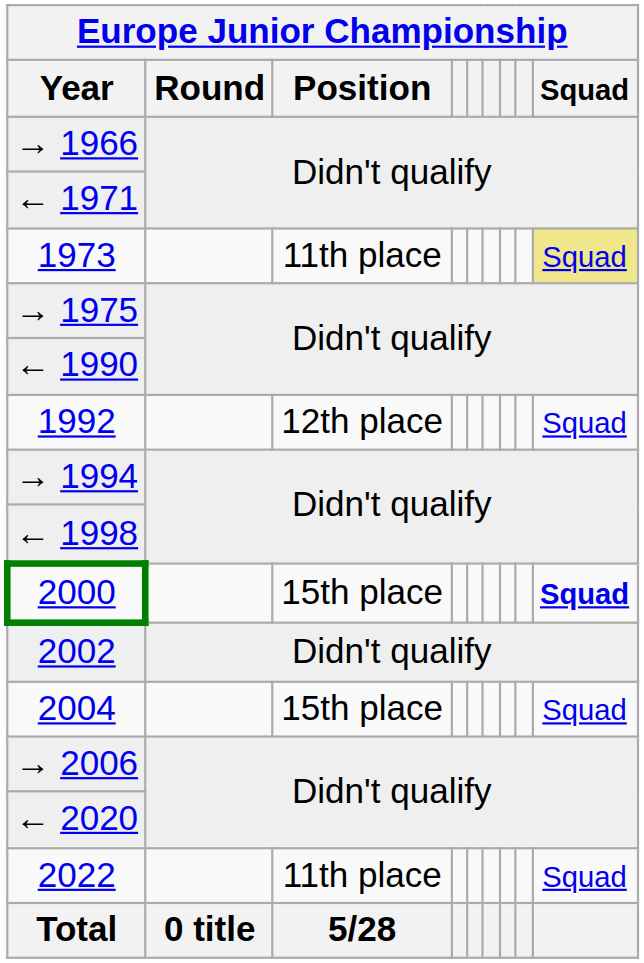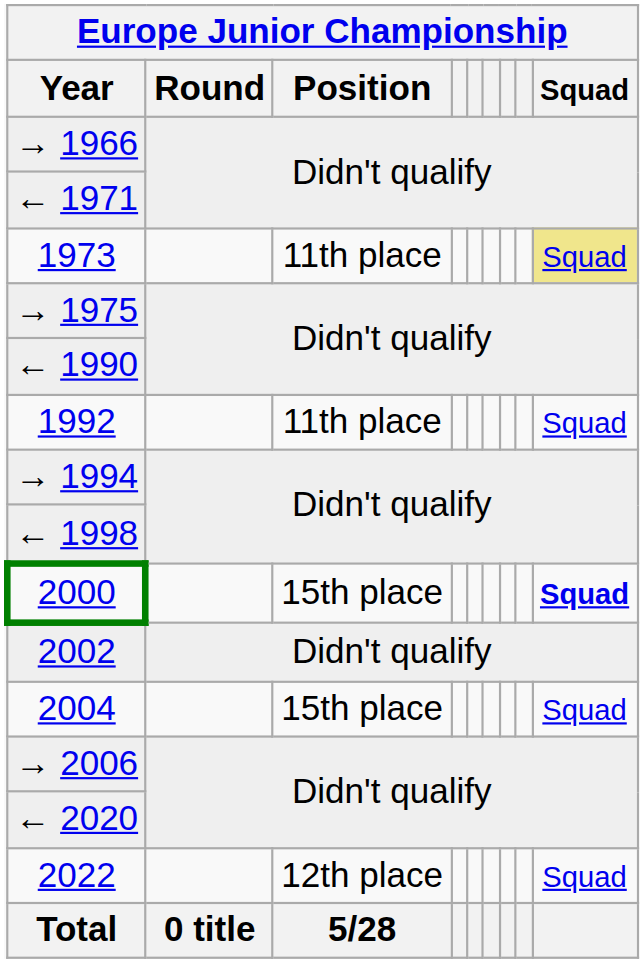1992 | Position: 12th place -> 11th place
2022 | Position: 11th place -> 12th place
